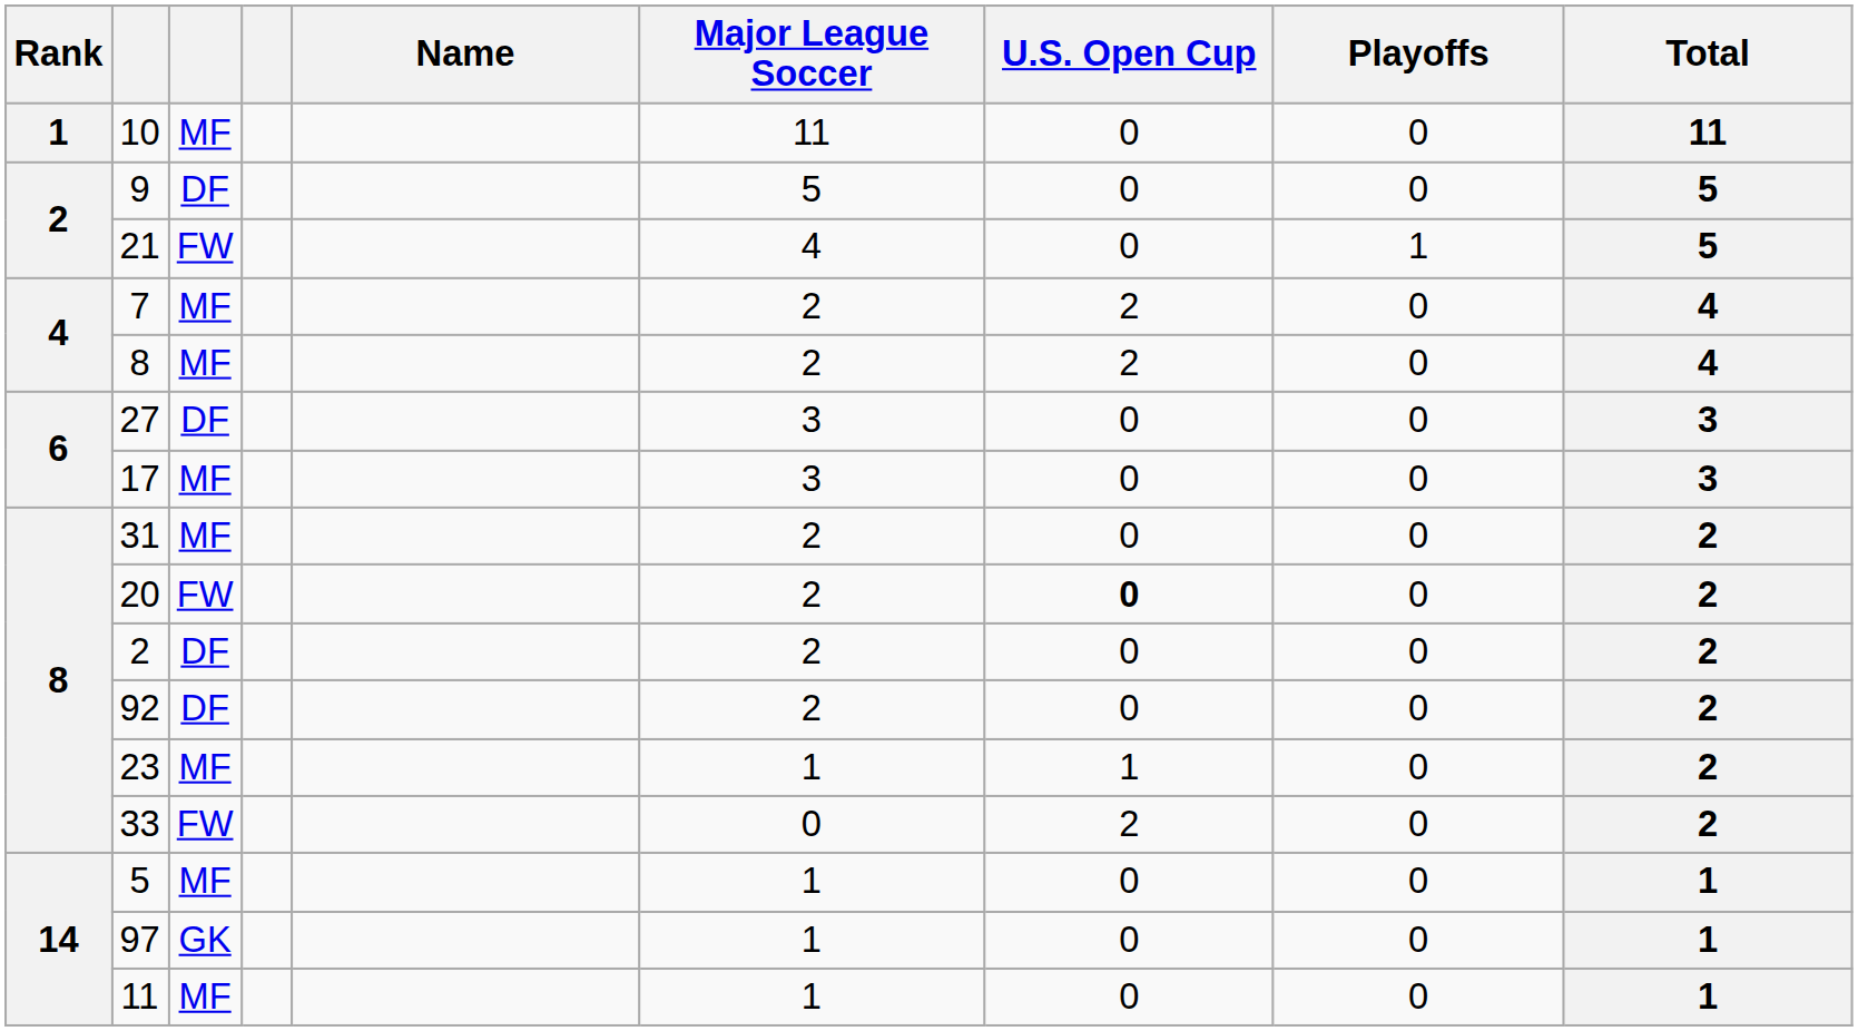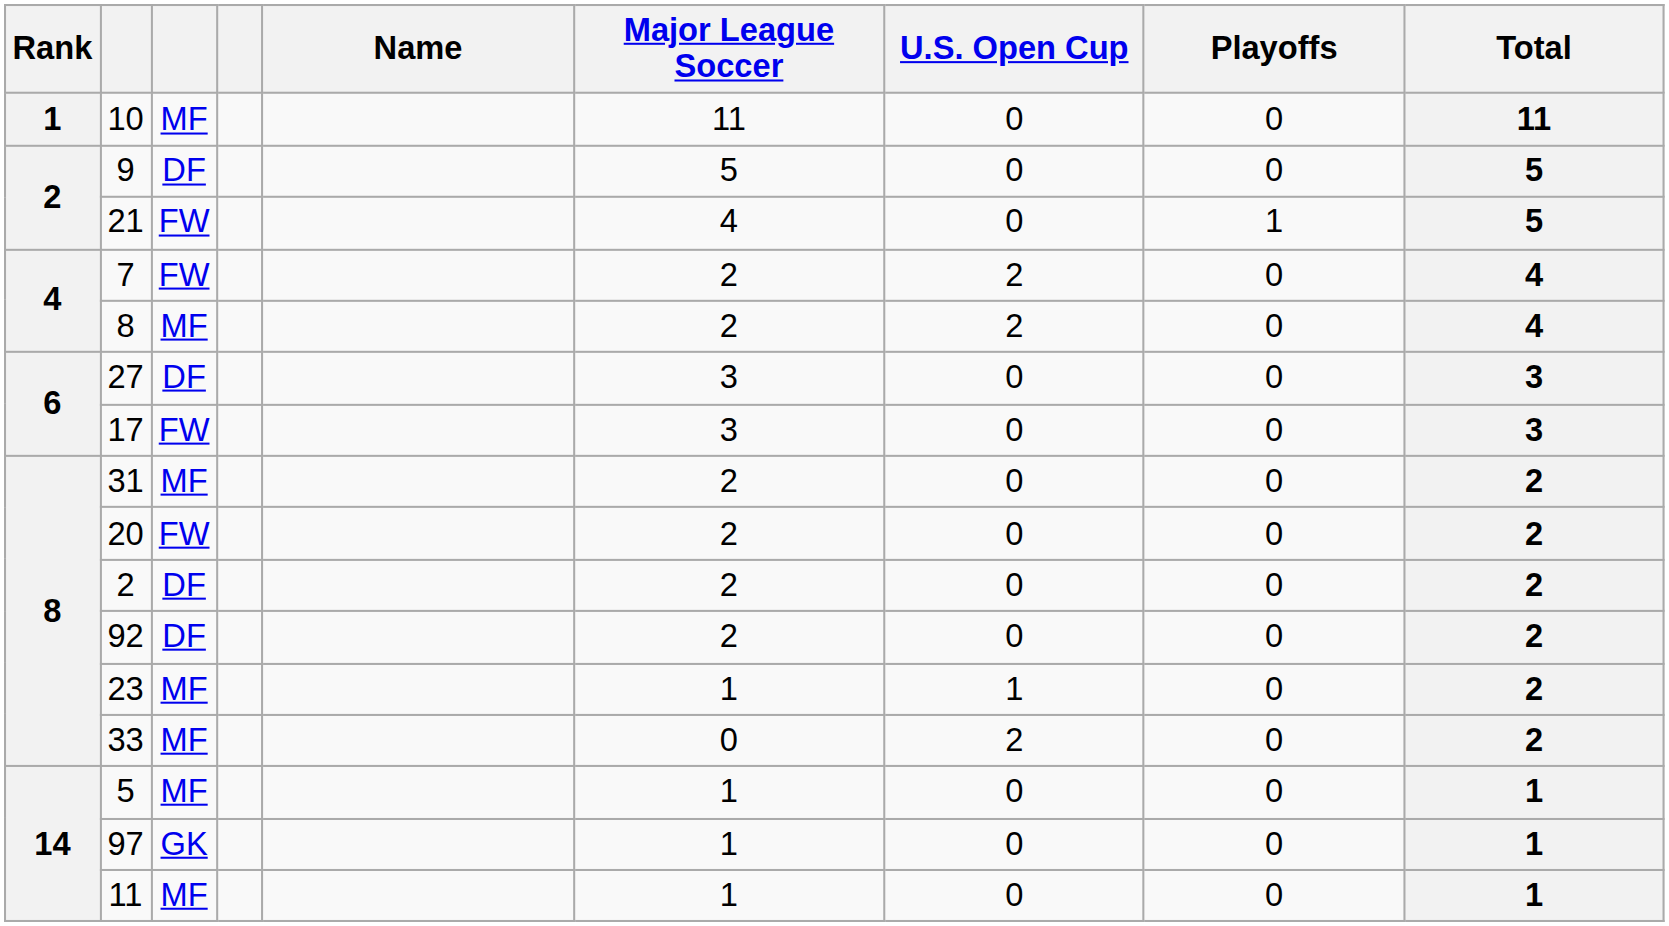7 | column 3: MF -> FW
17 | column 3: MF -> FW
20 | U.S. Open Cup: bold -> normal
33 | column 3: FW -> MF
